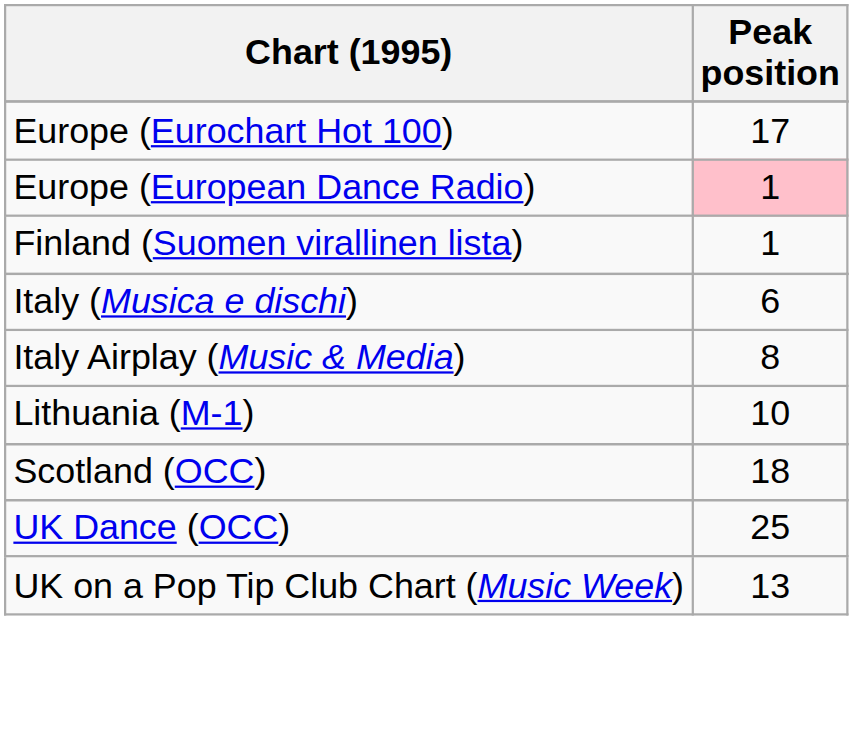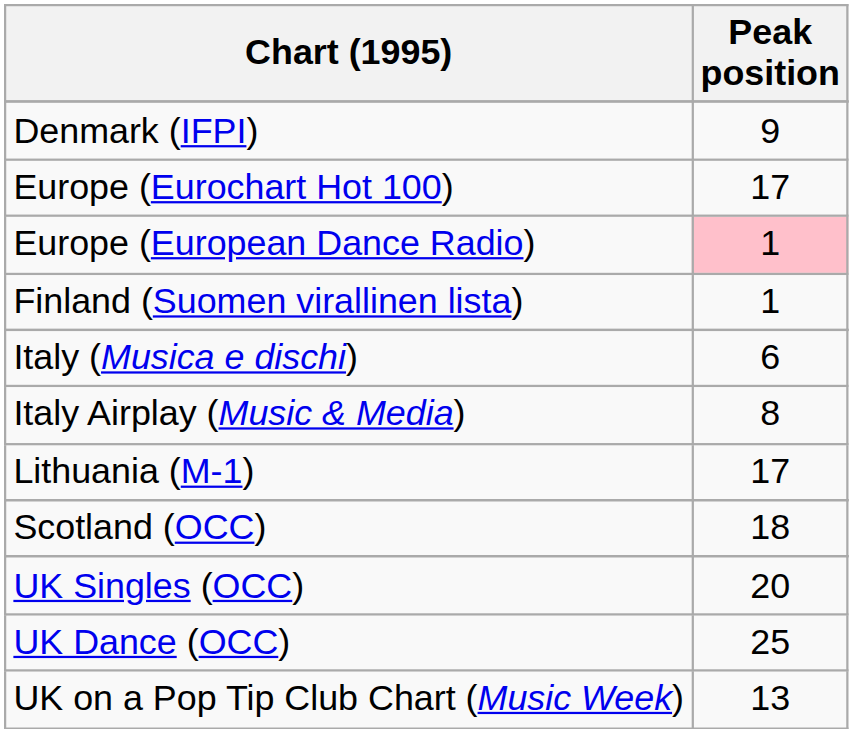+ row: Denmark (IFPI) | 9
Lithuania (M-1) | Peak position: 10 -> 17
+ row: UK Singles (OCC) | 20
